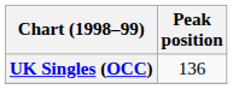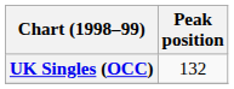UK Singles (OCC) | Peak position: 136 -> 132
